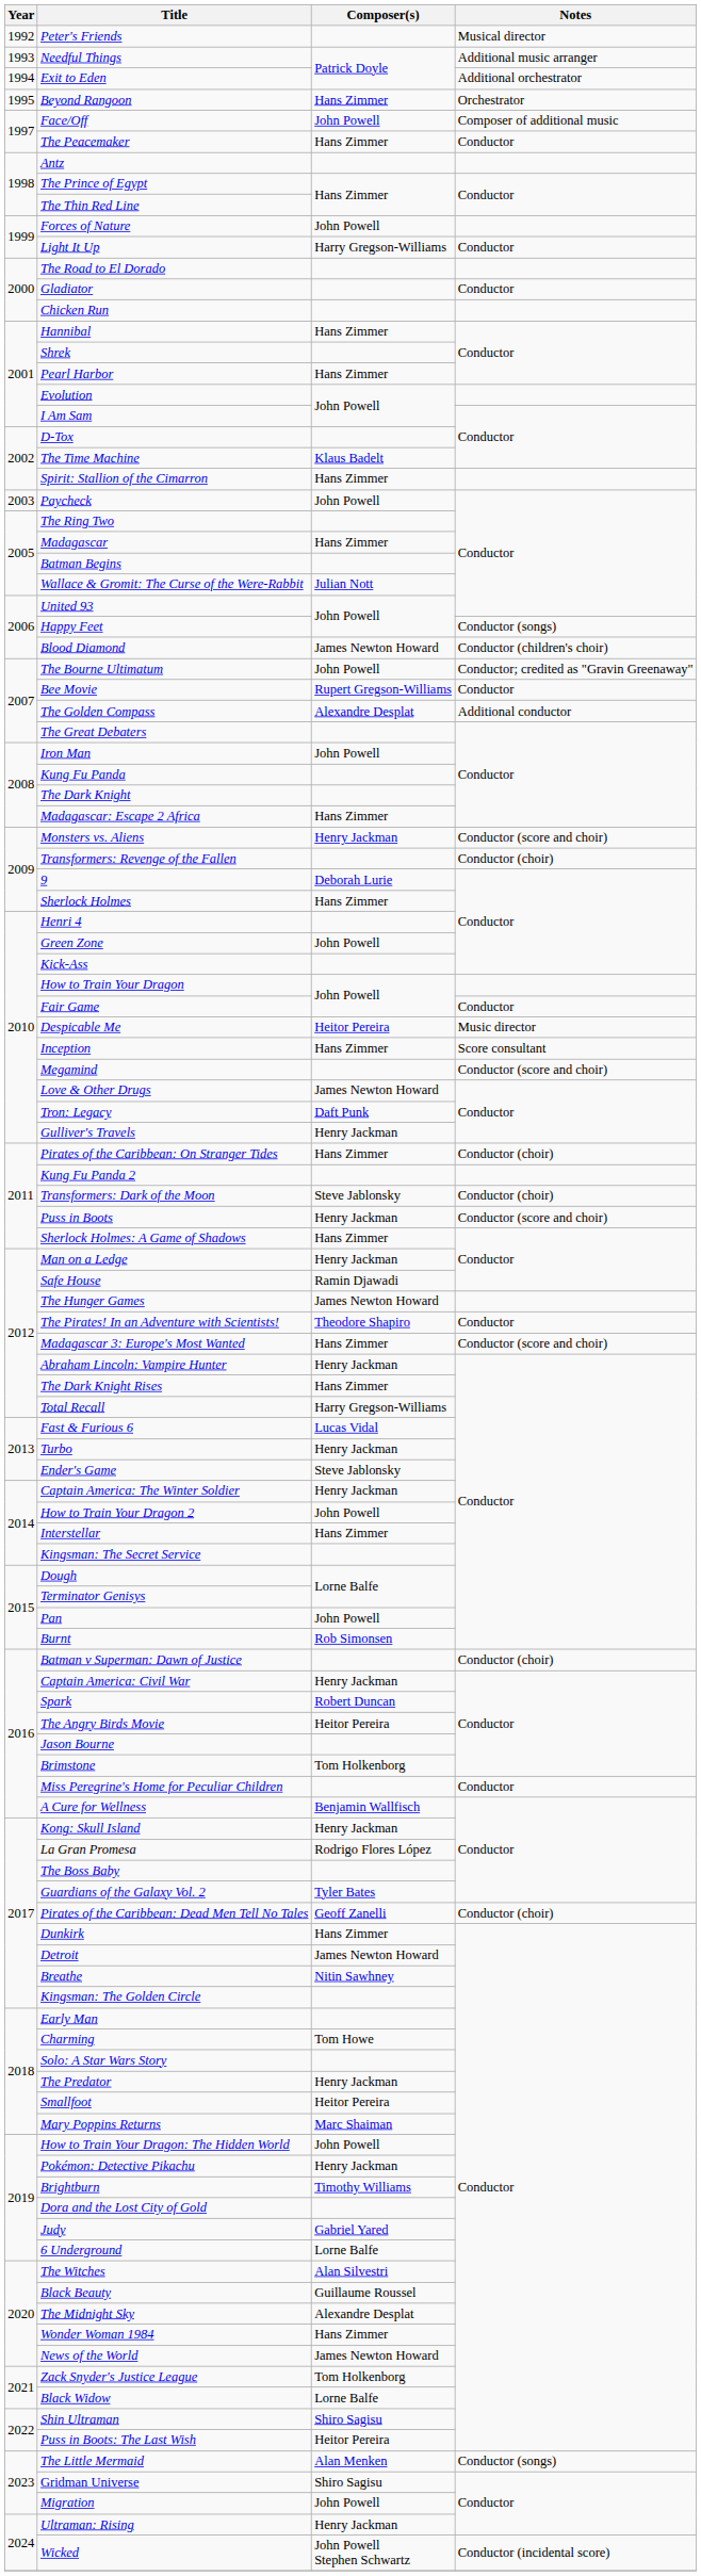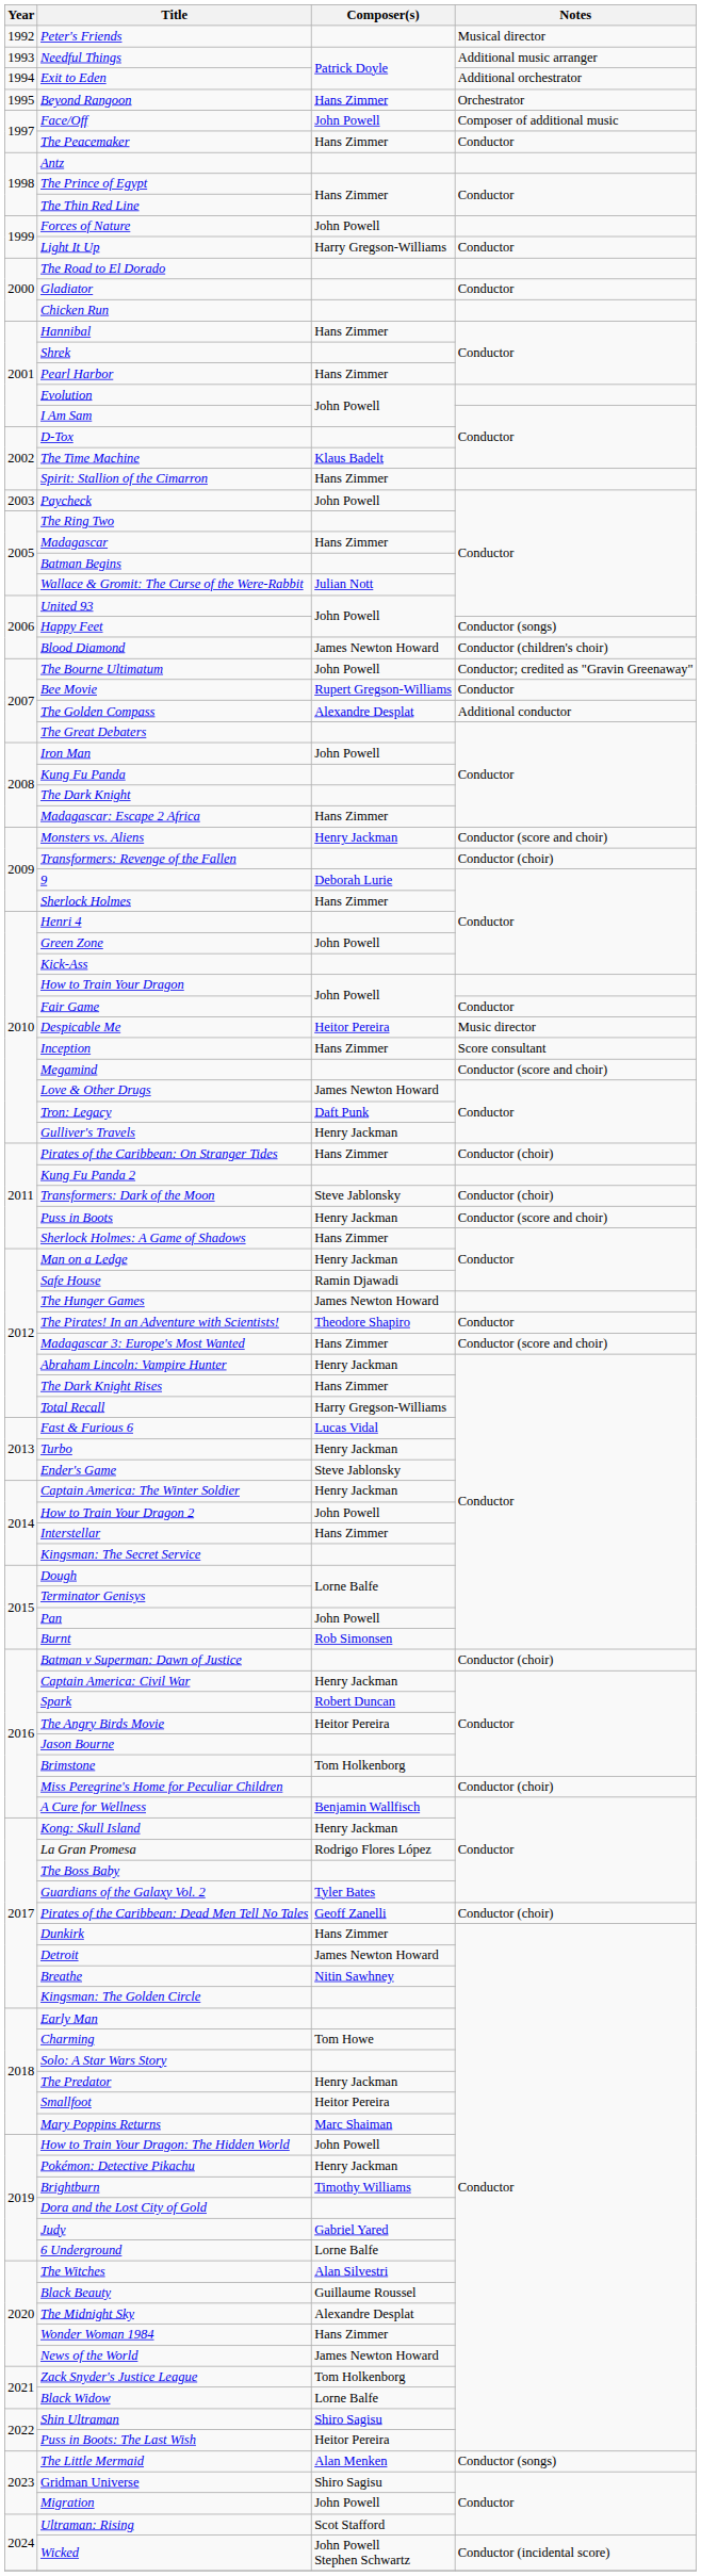Miss Peregrine's Home for Peculiar Children | Notes: Conductor -> Conductor (choir)
Ultraman: Rising | Composer(s): Henry Jackman -> Scot Stafford
